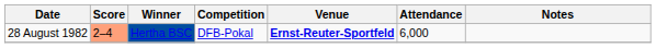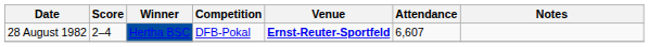28 August 1982 | Score: lightsalmon background -> no background
28 August 1982 | Attendance: 6,000 -> 6,607
